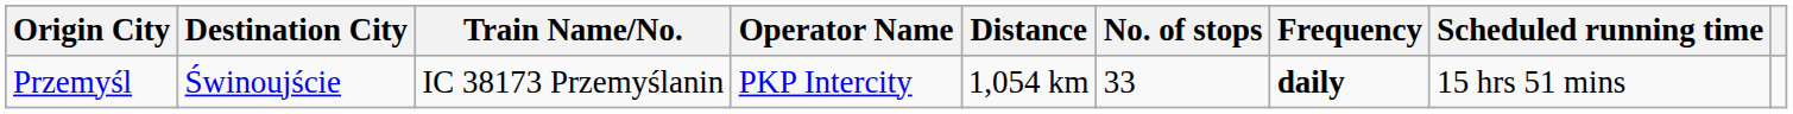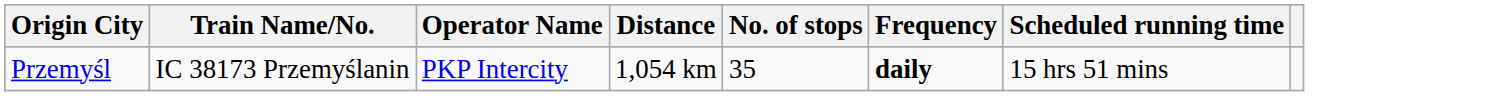- column: Destination City | Świnoujście
Przemyśl | No. of stops: 33 -> 35
